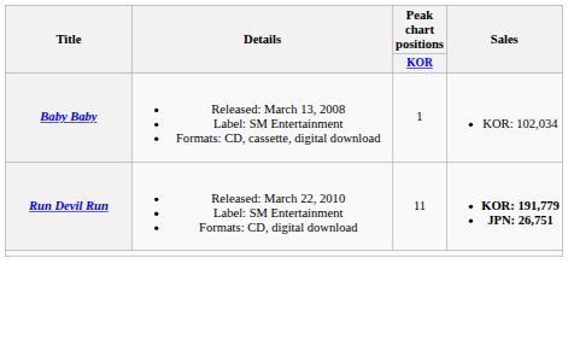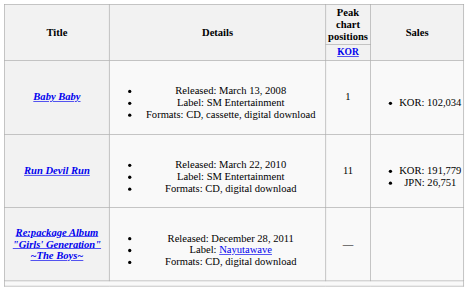Run Devil Run | Sales: bold -> normal
+ row: Re:package Album "Girls' Generation" ~The Boys~ | Released: December 28, 2011 Label: Nayutawave Formats: CD, digital download | —
